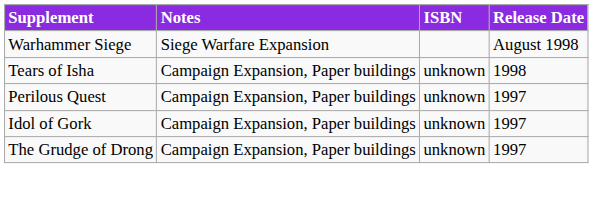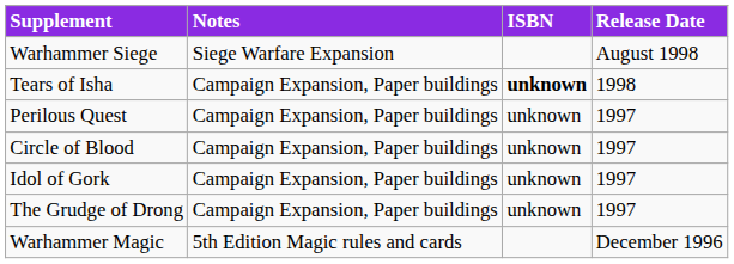Tears of Isha | ISBN: normal -> bold
+ row: Circle of Blood | Campaign Expansion, Paper buildings | unknown | 1997
+ row: Warhammer Magic | 5th Edition Magic rules and cards | December 1996
